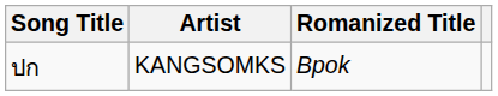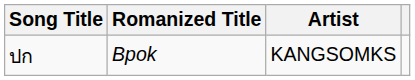columns swapped: Romanized Title <-> Artist
